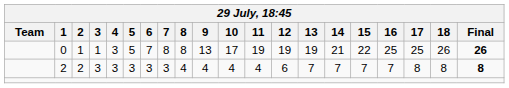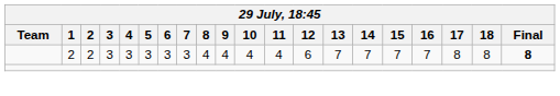- row: 0 | 1 | 1 | 3 | 5 | 7 | 8 | 8 | 13 | 17 | 19 | 19 | 19 | 21 | 22 | 25 | 25 | 26 | 26
